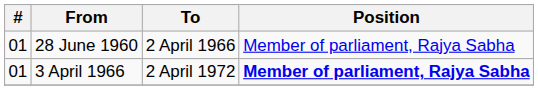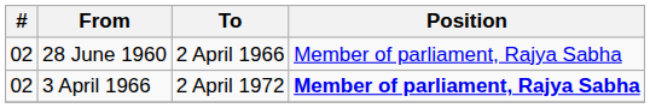28 June 1960 | #: 01 -> 02
3 April 1966 | #: 01 -> 02
